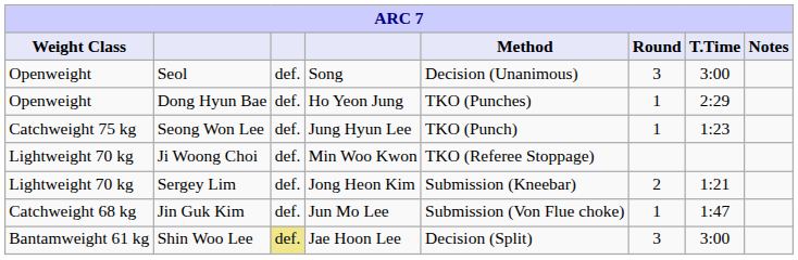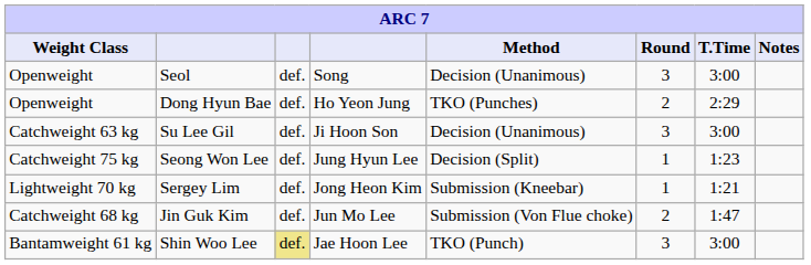Dong Hyun Bae | Round: 1 -> 2
+ row: Catchweight 63 kg | Su Lee Gil | def. | Ji Hoon Son | Decision (Unanimous) | 3 | 3:00
Seong Won Lee | Method: TKO (Punch) -> Decision (Split)
- row: Lightweight 70 kg | Ji Woong Choi | def. | Min Woo Kwon | TKO (Referee Stoppage)
Sergey Lim | Round: 2 -> 1
Jin Guk Kim | Round: 1 -> 2
Shin Woo Lee | Method: Decision (Split) -> TKO (Punch)
